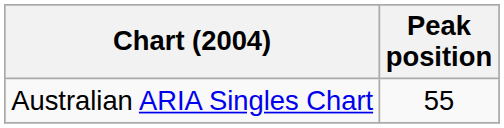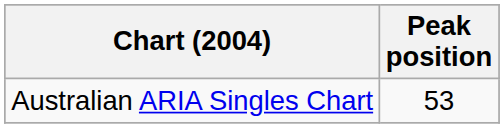Australian ARIA Singles Chart | Peak position: 55 -> 53
